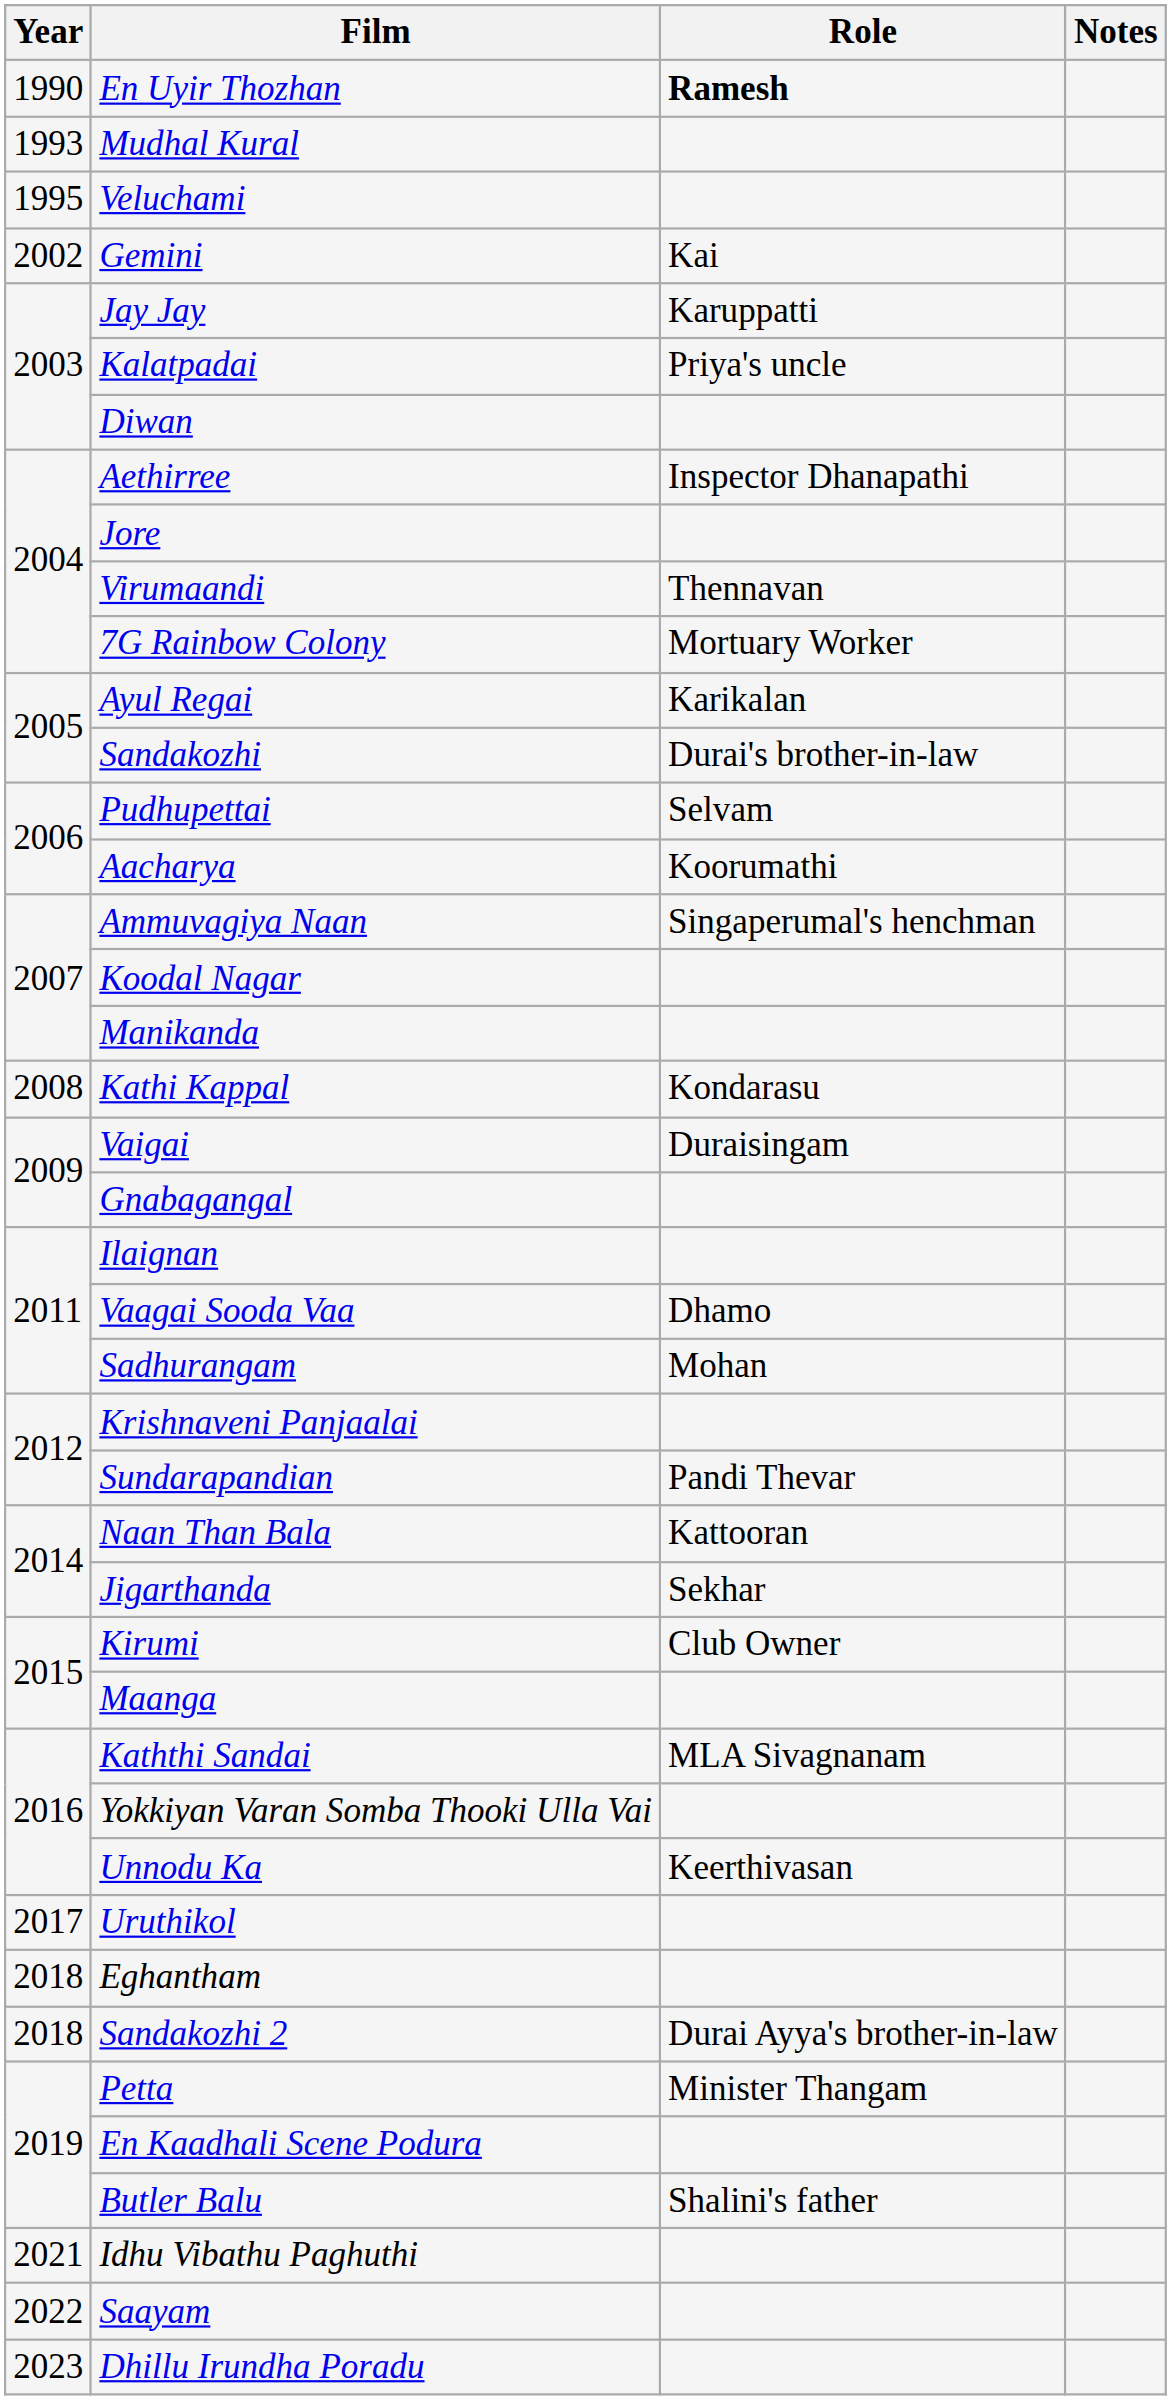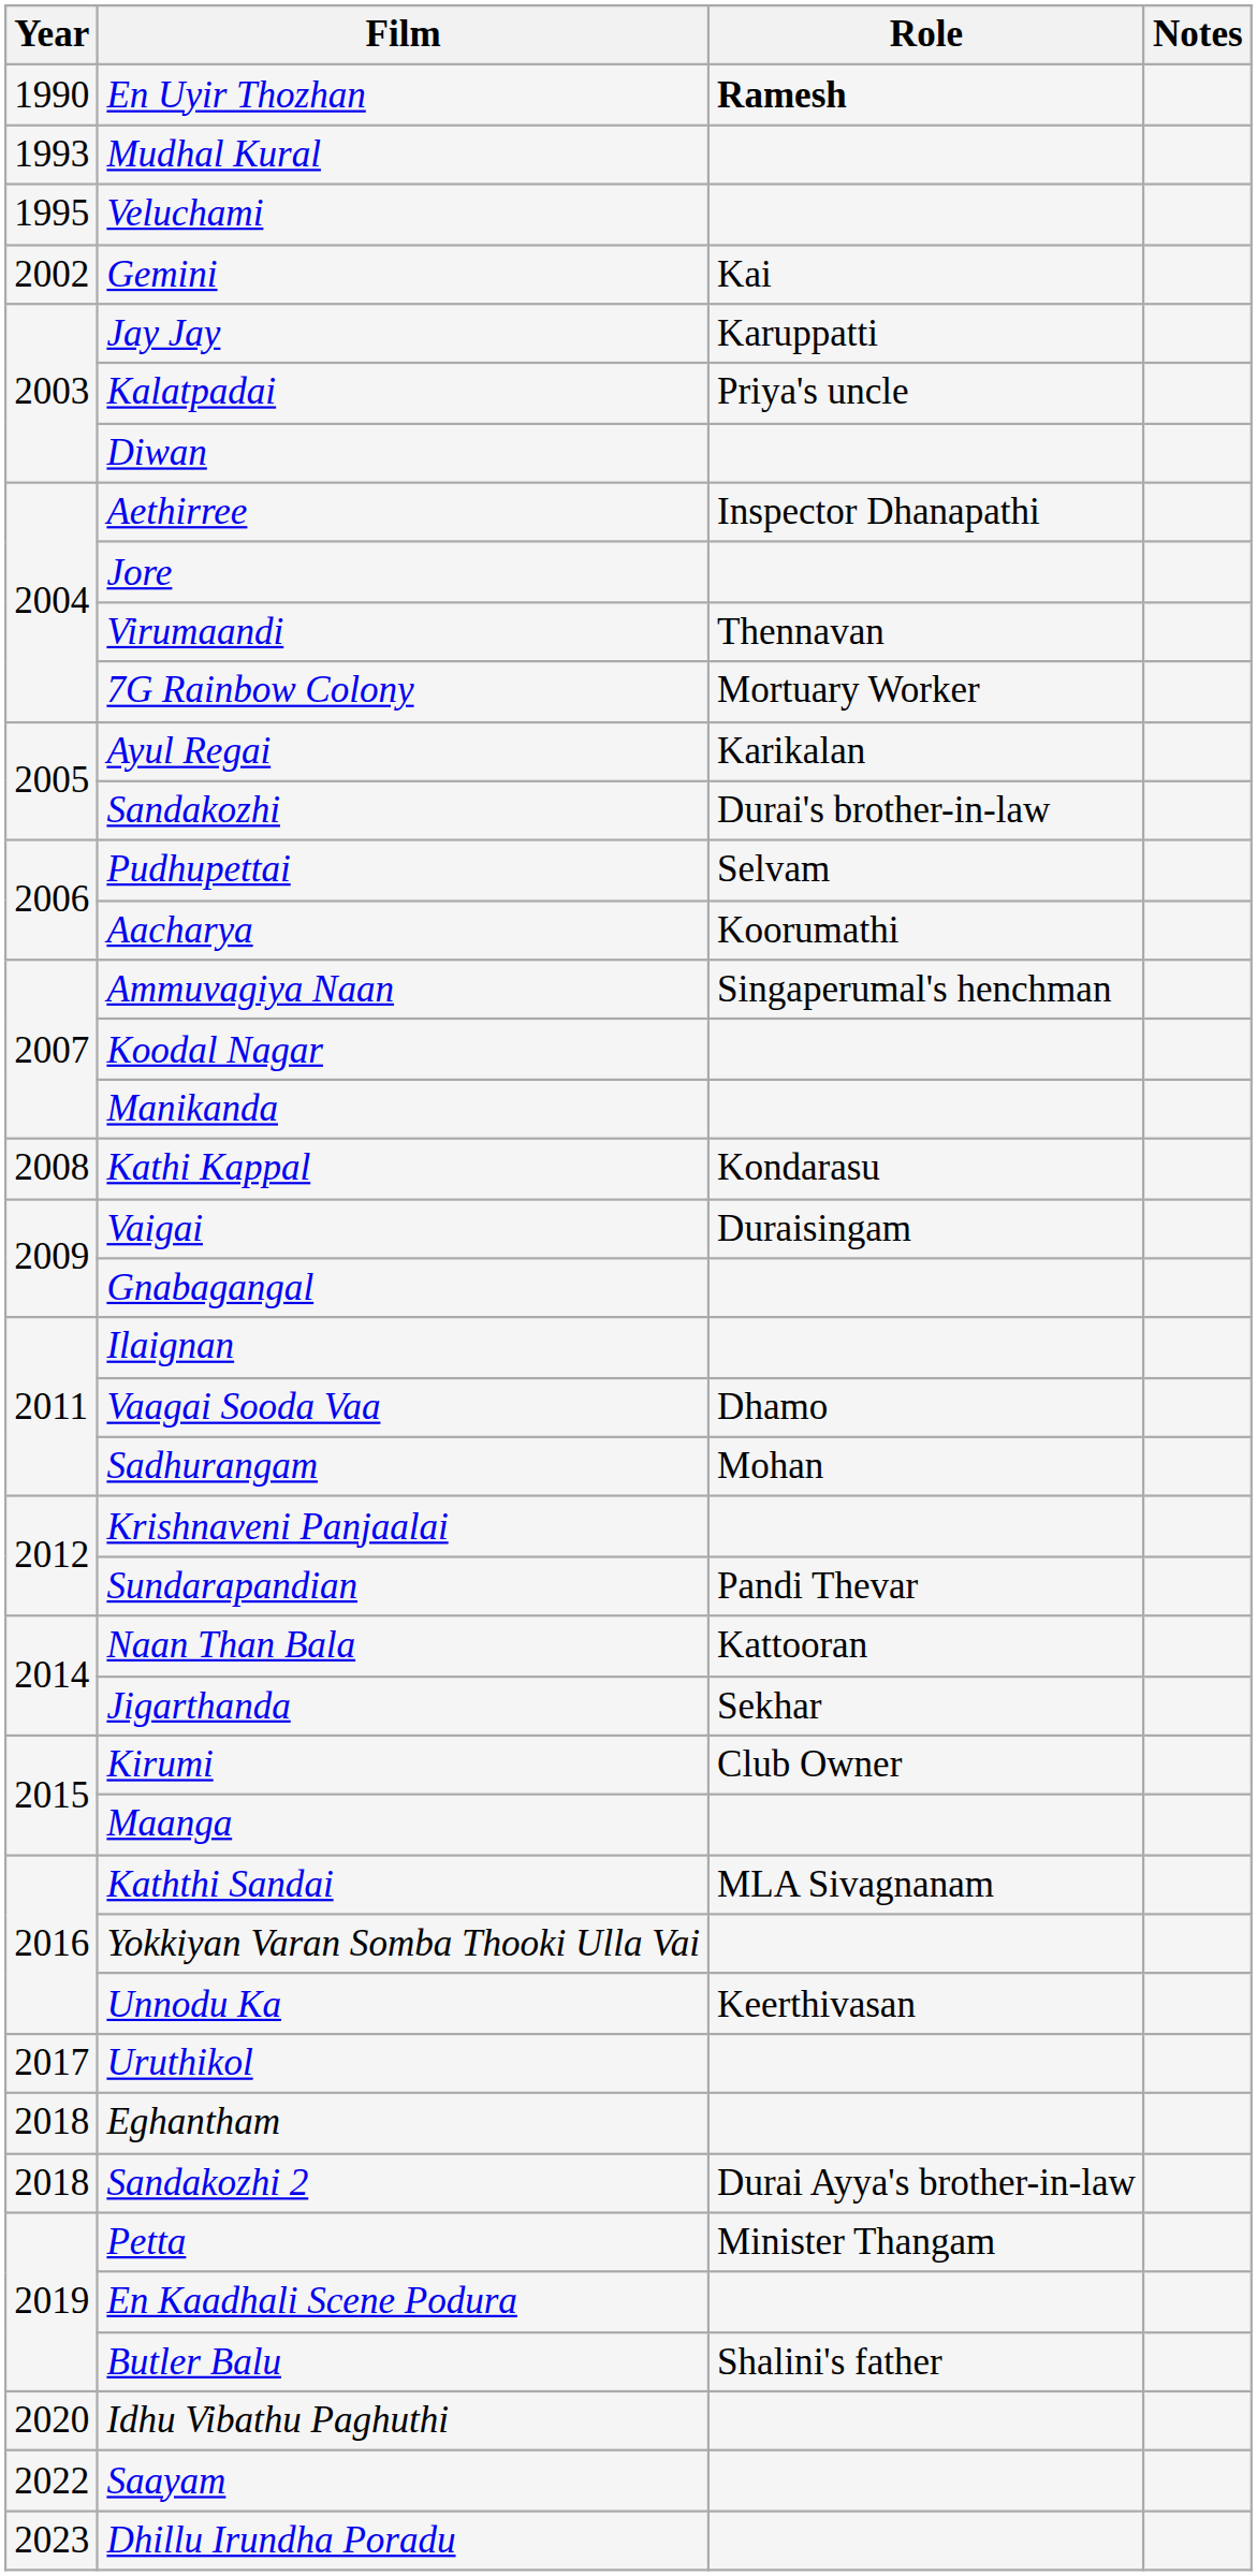Idhu Vibathu Paghuthi | Year: 2021 -> 2020
